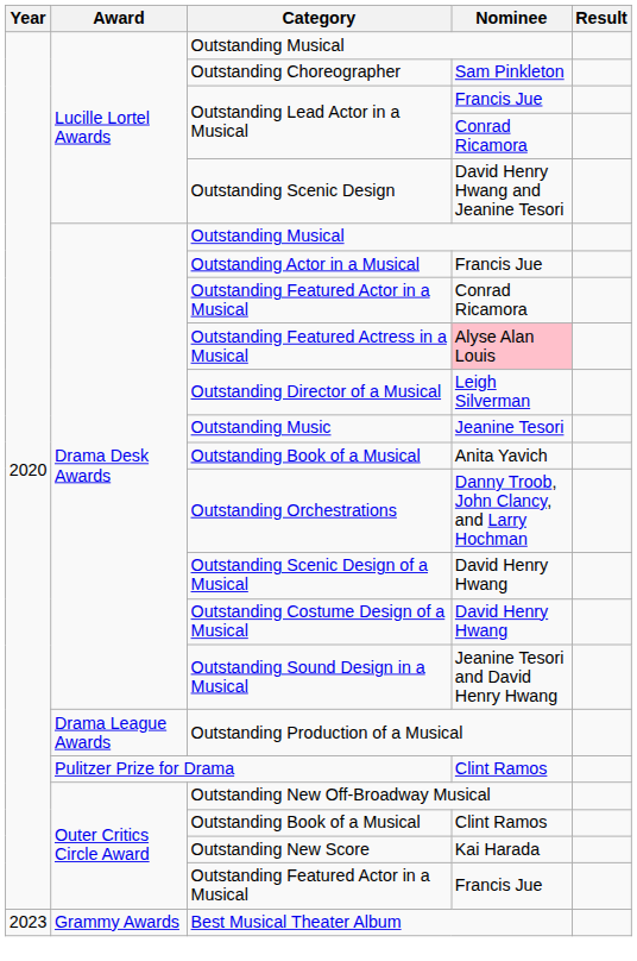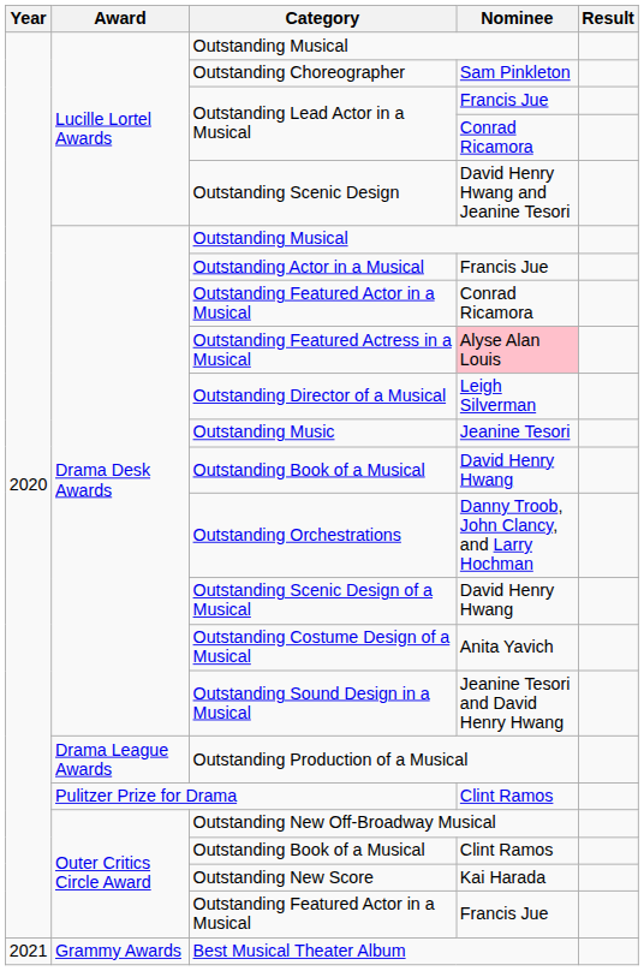Drama Desk Awards / Outstanding Book of a Musical | Nominee: Anita Yavich -> David Henry Hwang
Outstanding Costume Design of a Musical | Nominee: David Henry Hwang -> Anita Yavich
Best Musical Theater Album | Year: 2023 -> 2021
